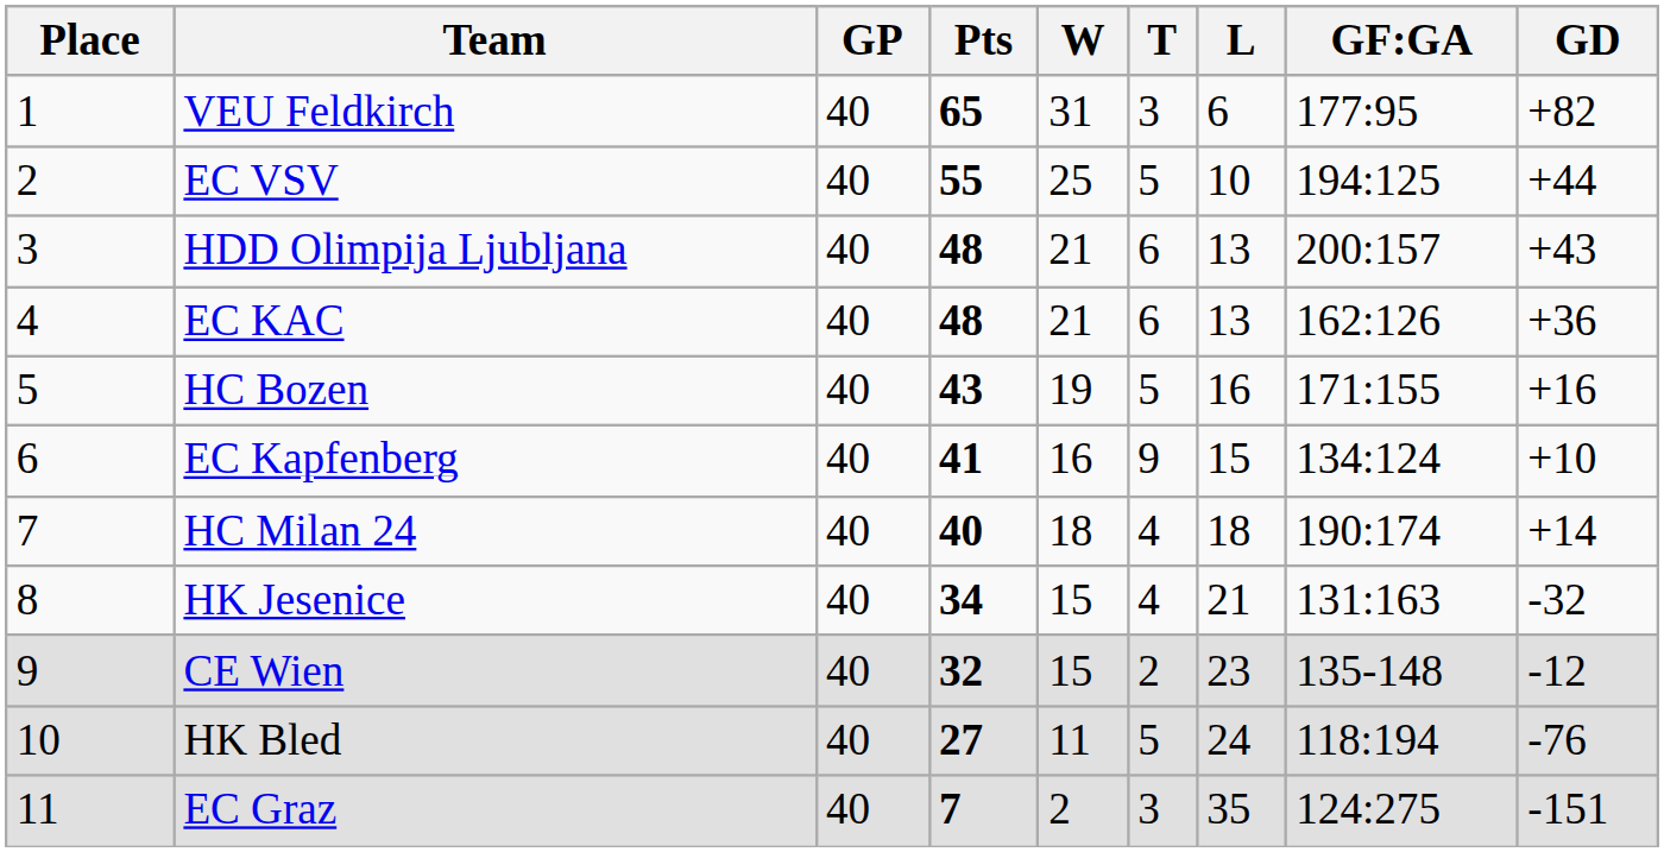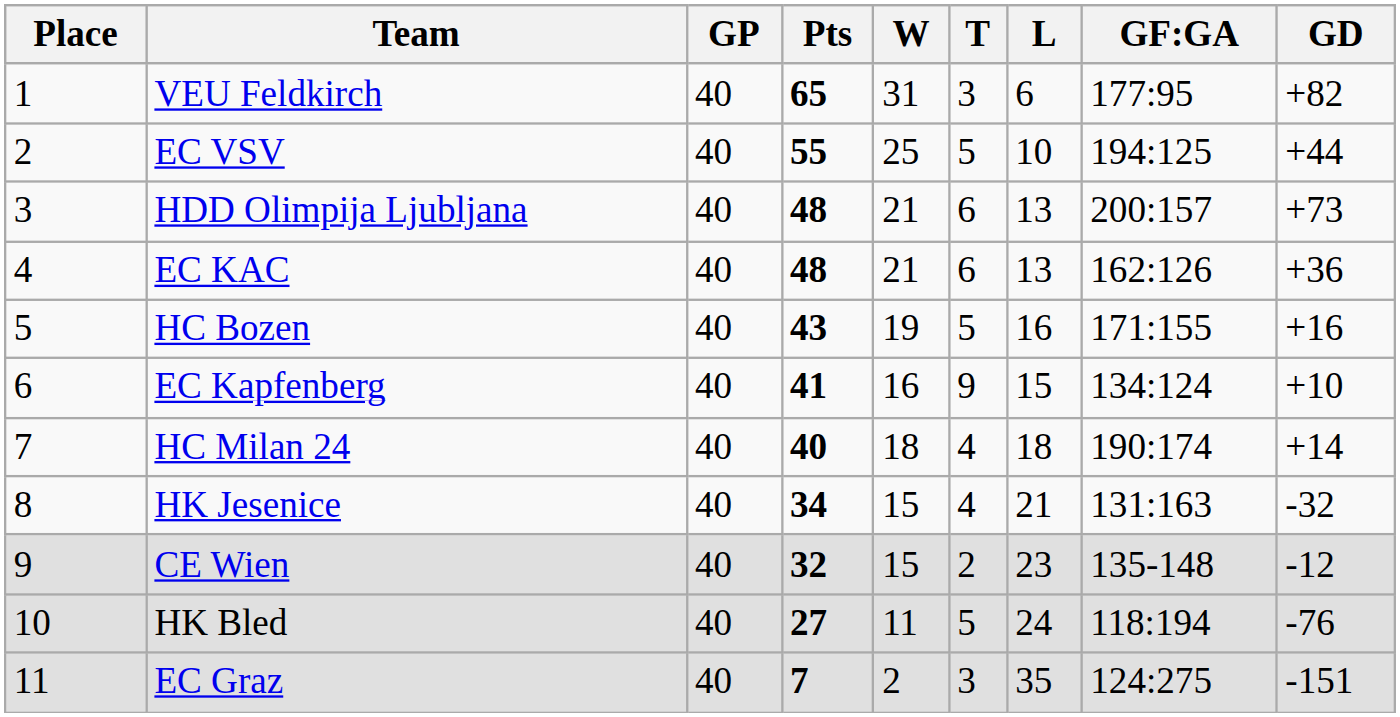HDD Olimpija Ljubljana | GD: +43 -> +73
